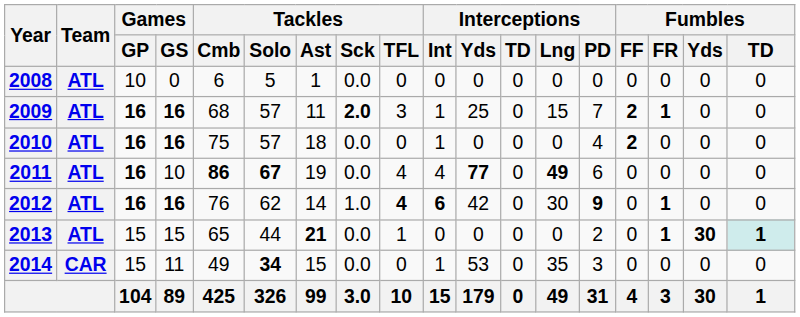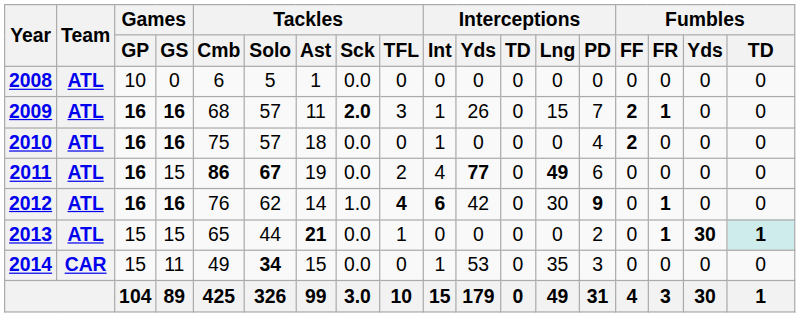2009 | Interceptions / Yds: 25 -> 26
2011 | Games / GS: 10 -> 15
2011 | Tackles / TFL: 4 -> 2
